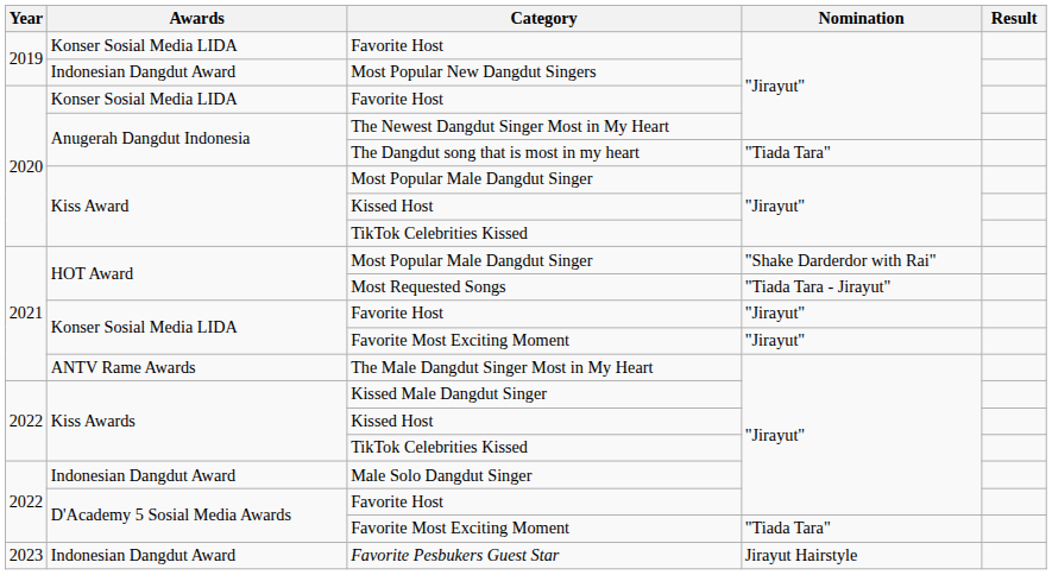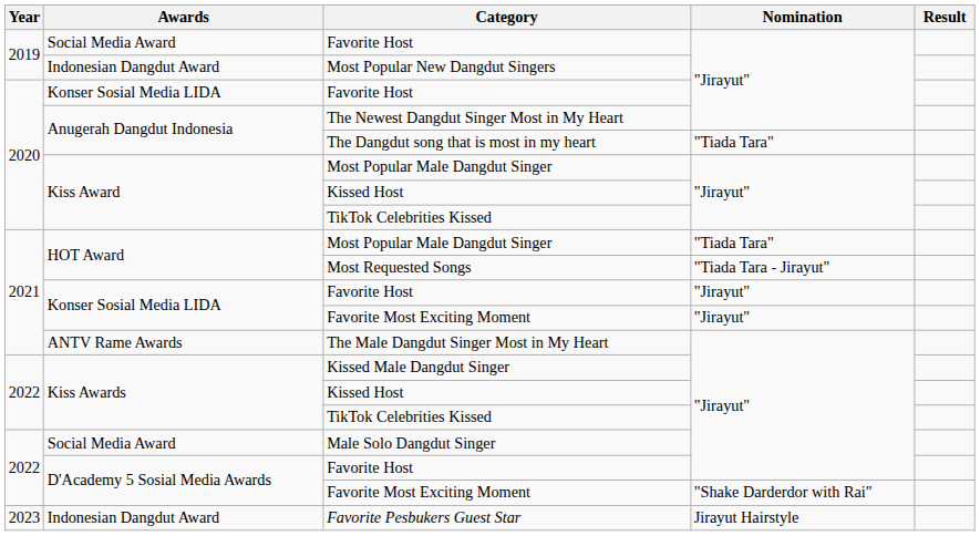2019 / Favorite Host | Awards: Konser Sosial Media LIDA -> Social Media Award
2021 / Most Popular Male Dangdut Singer | Nomination: "Shake Darderdor with Rai" -> "Tiada Tara"
Male Solo Dangdut Singer | Awards: Indonesian Dangdut Award -> Social Media Award
2022 / Favorite Most Exciting Moment | Nomination: "Tiada Tara" -> "Shake Darderdor with Rai"
